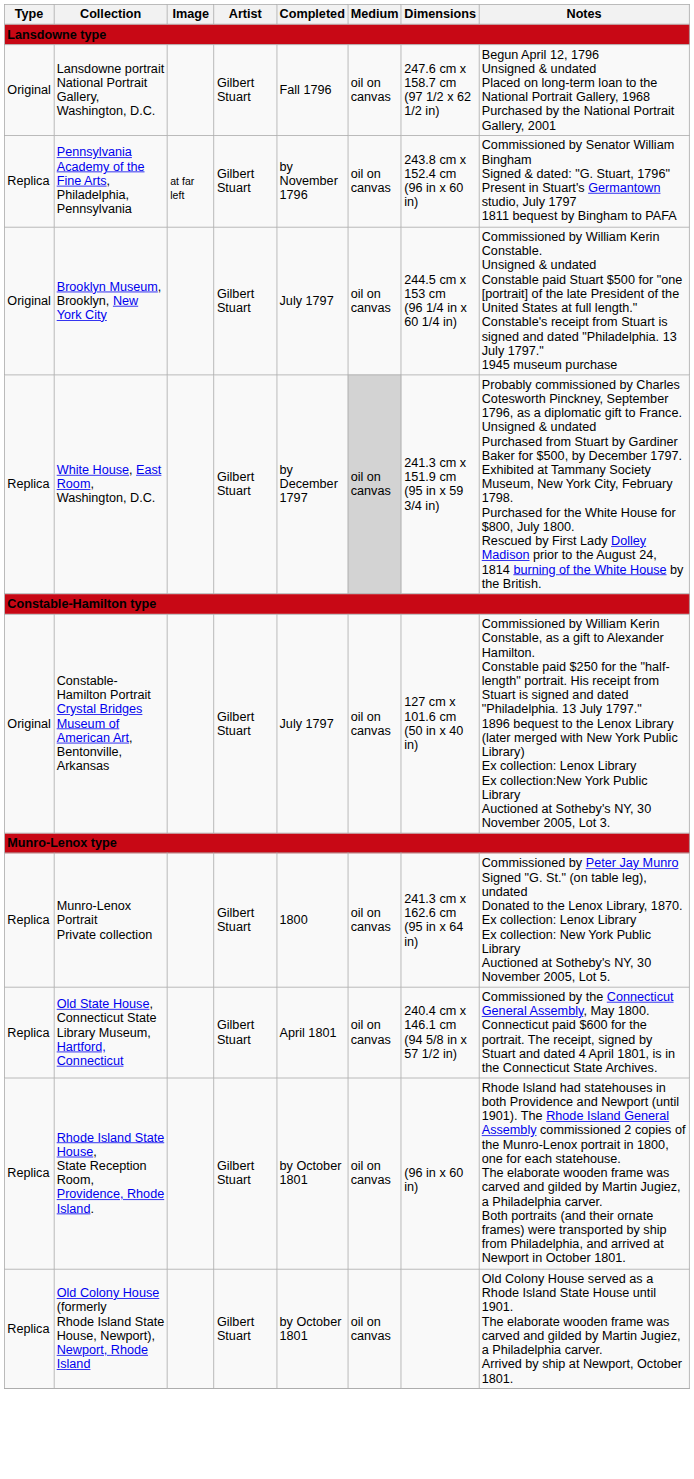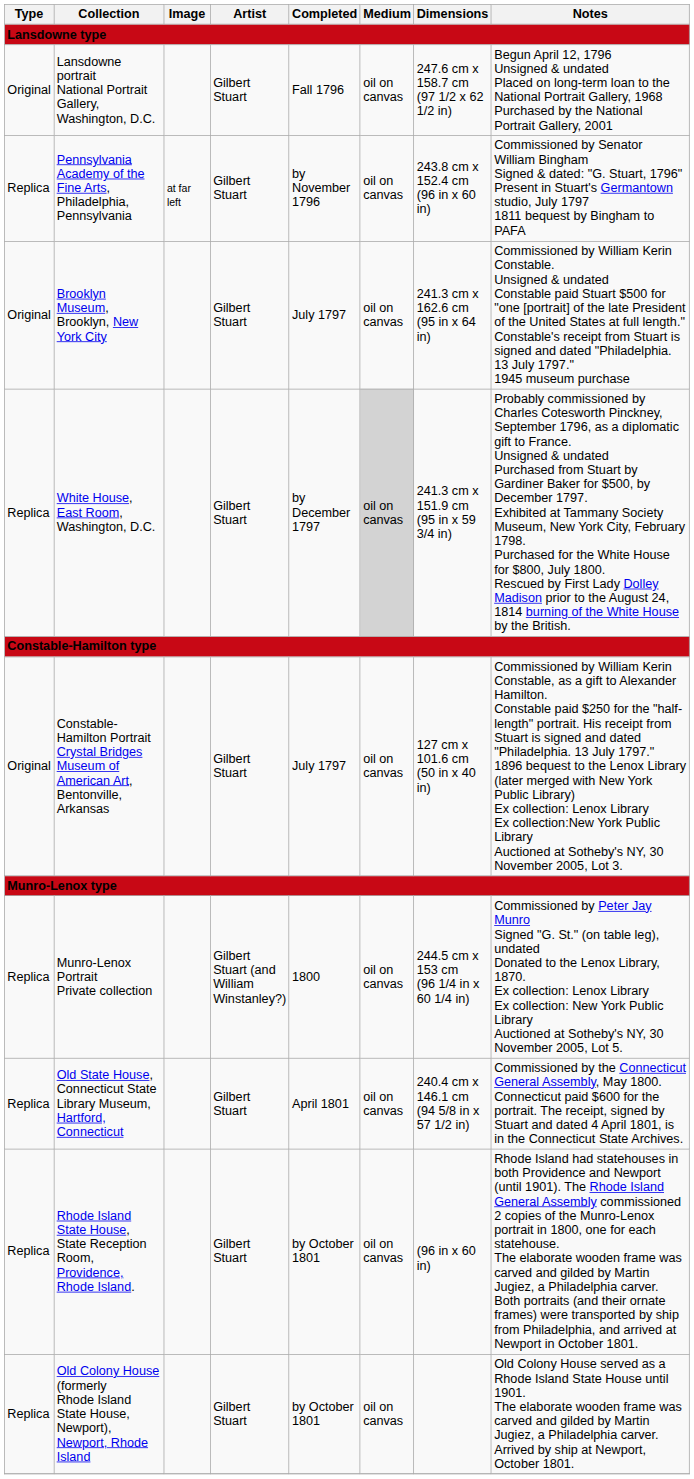Brooklyn Museum, Brooklyn, New York City | Dimensions: 244.5 cm x 153 cm (96 1/4 in x 60 1/4 in) -> 241.3 cm x 162.6 cm (95 in x 64 in)
Munro-Lenox Portrait Private collection | Artist: Gilbert Stuart -> Gilbert Stuart (and William Winstanley?)
Munro-Lenox Portrait Private collection | Dimensions: 241.3 cm x 162.6 cm (95 in x 64 in) -> 244.5 cm x 153 cm (96 1/4 in x 60 1/4 in)
